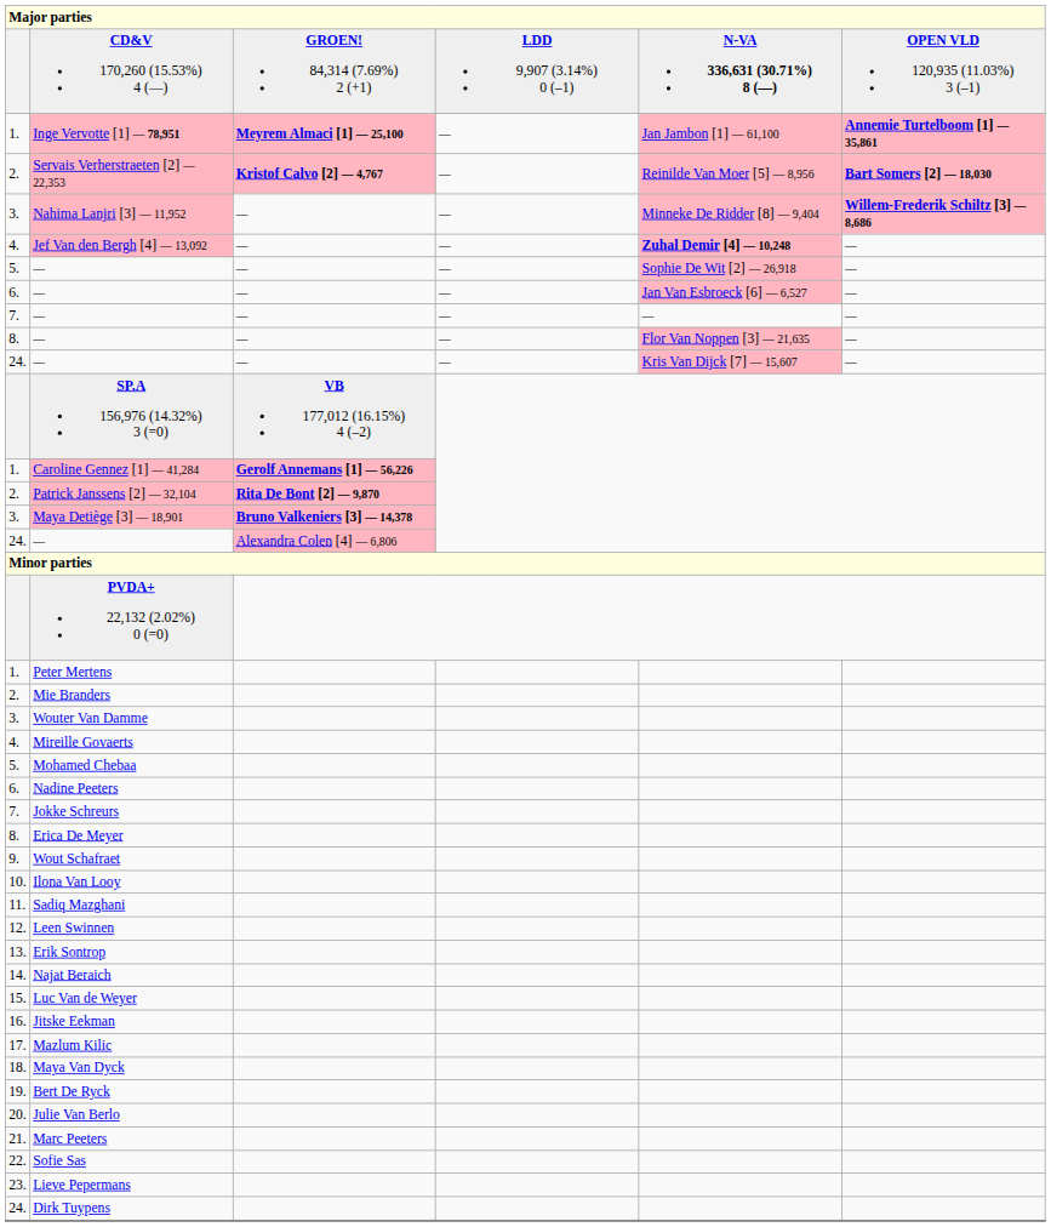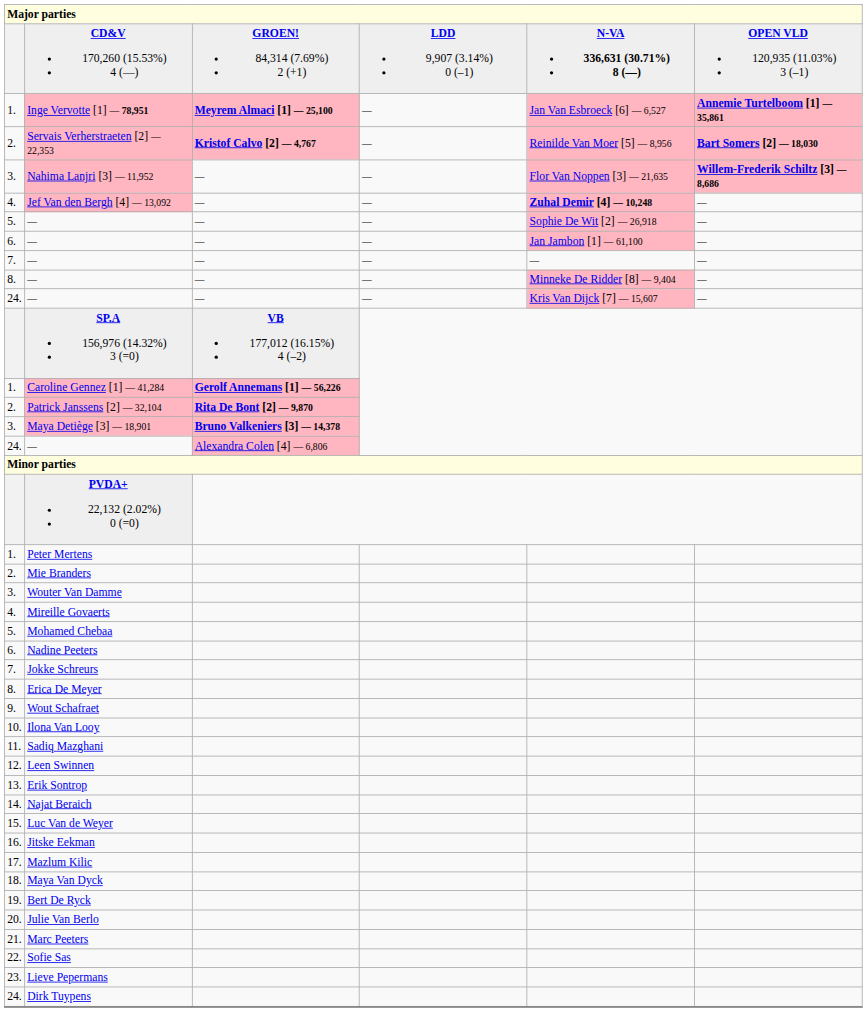Inge Vervotte [1] — 78,951 | column 5: Jan Jambon [1] — 61,100 -> Jan Van Esbroeck [6] — 6,527
Nahima Lanjri [3] — 11,952 | column 5: Minneke De Ridder [8] — 9,404 -> Flor Van Noppen [3] — 21,635
6. / — | column 5: Jan Van Esbroeck [6] — 6,527 -> Jan Jambon [1] — 61,100
8. / — | column 5: Flor Van Noppen [3] — 21,635 -> Minneke De Ridder [8] — 9,404
